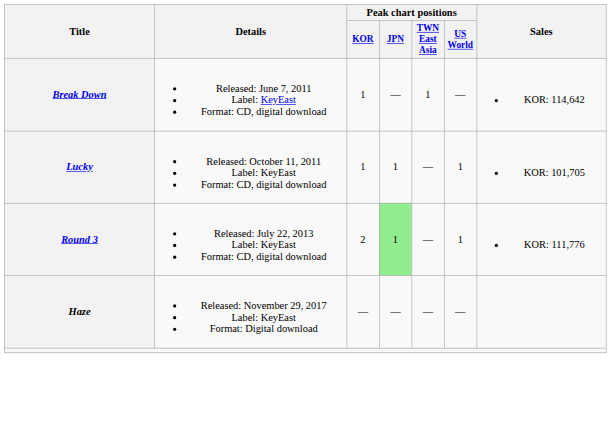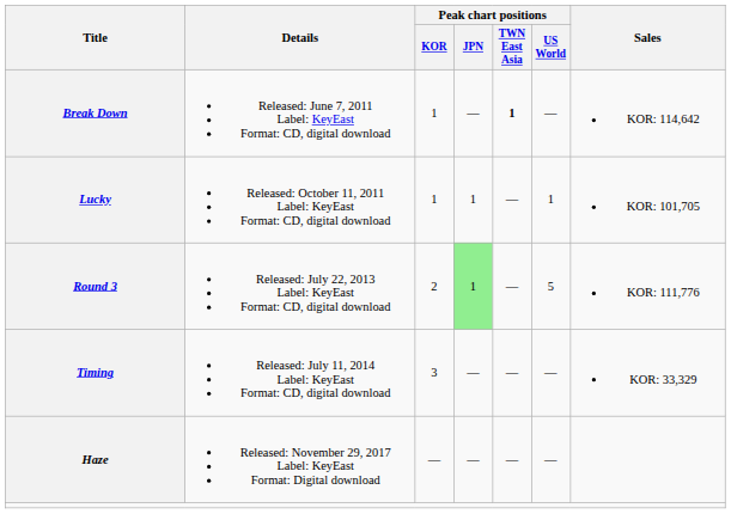Break Down | Peak chart positions / TWN East Asia: normal -> bold
Round 3 | Peak chart positions / US World: 1 -> 5
+ row: Timing | Released: July 11, 2014 Label: KeyEast Format: CD, digital download | 3 | — | — | — | KOR: 33,329
